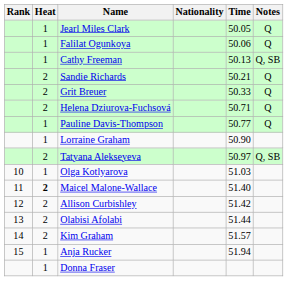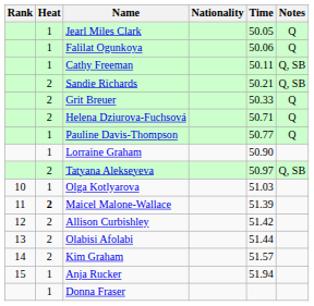Cathy Freeman | Time: 50.13 -> 50.11
Sandie Richards | Notes: Q -> Q, SB
Maicel Malone-Wallace | Time: 51.40 -> 51.39
